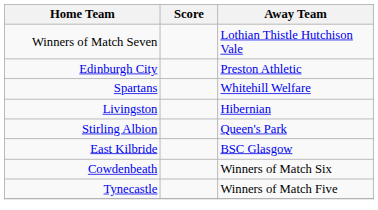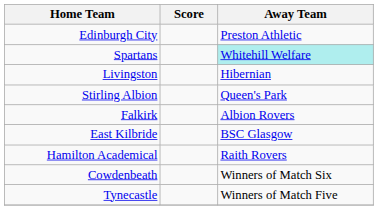- row: Winners of Match Seven | Lothian Thistle Hutchison Vale
Spartans | Away Team: no background -> paleturquoise background
+ row: Falkirk | Albion Rovers
+ row: Hamilton Academical | Raith Rovers
